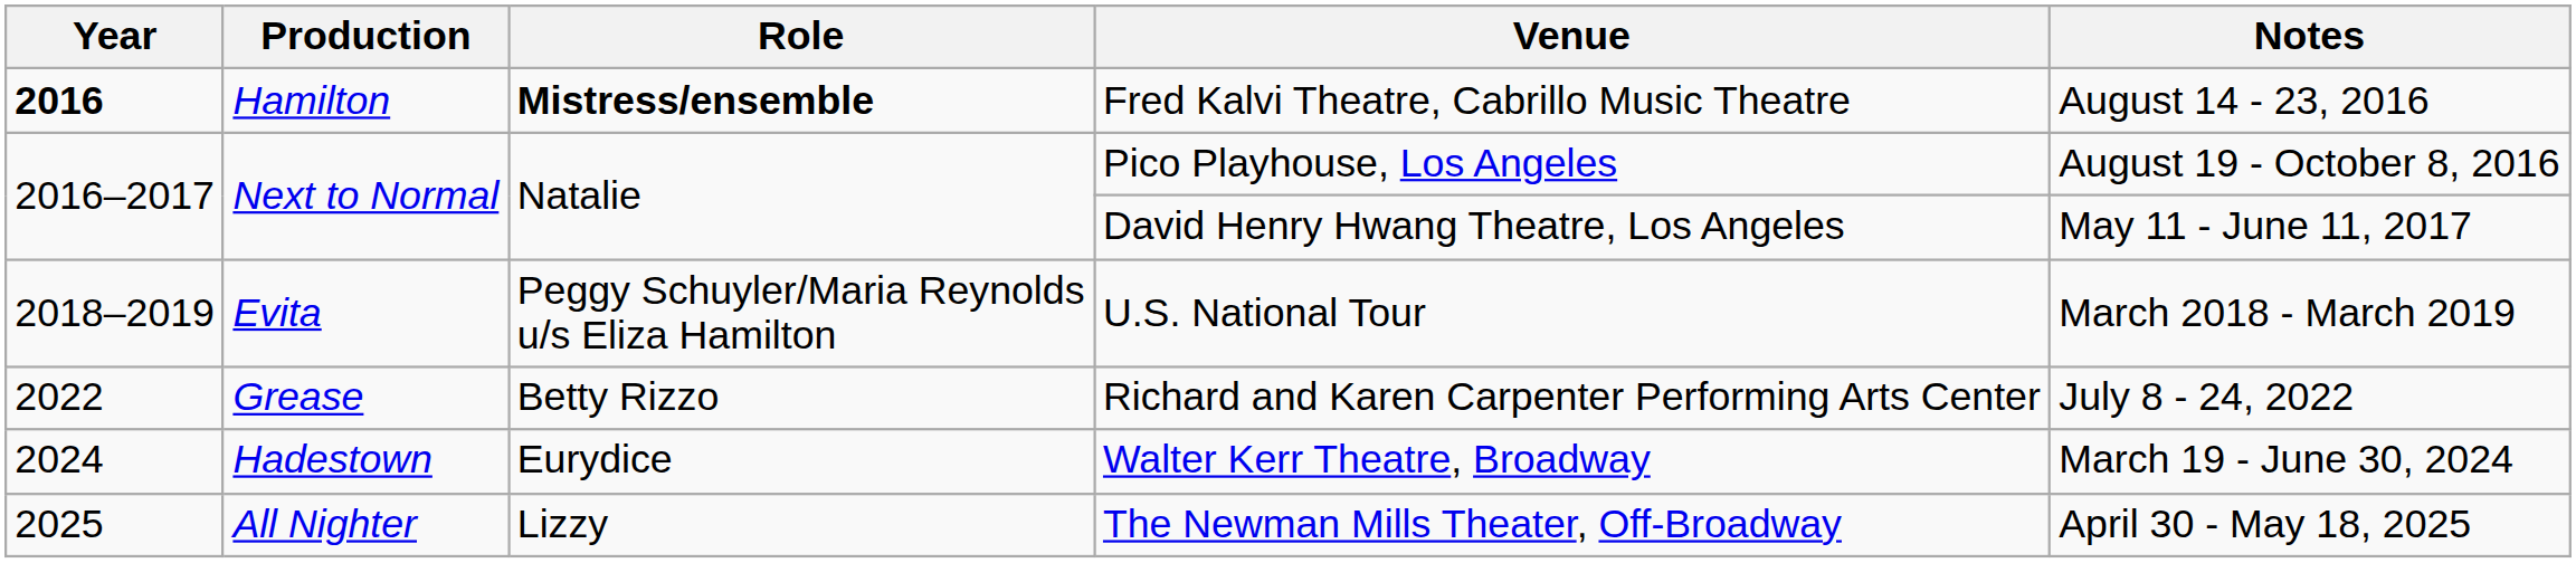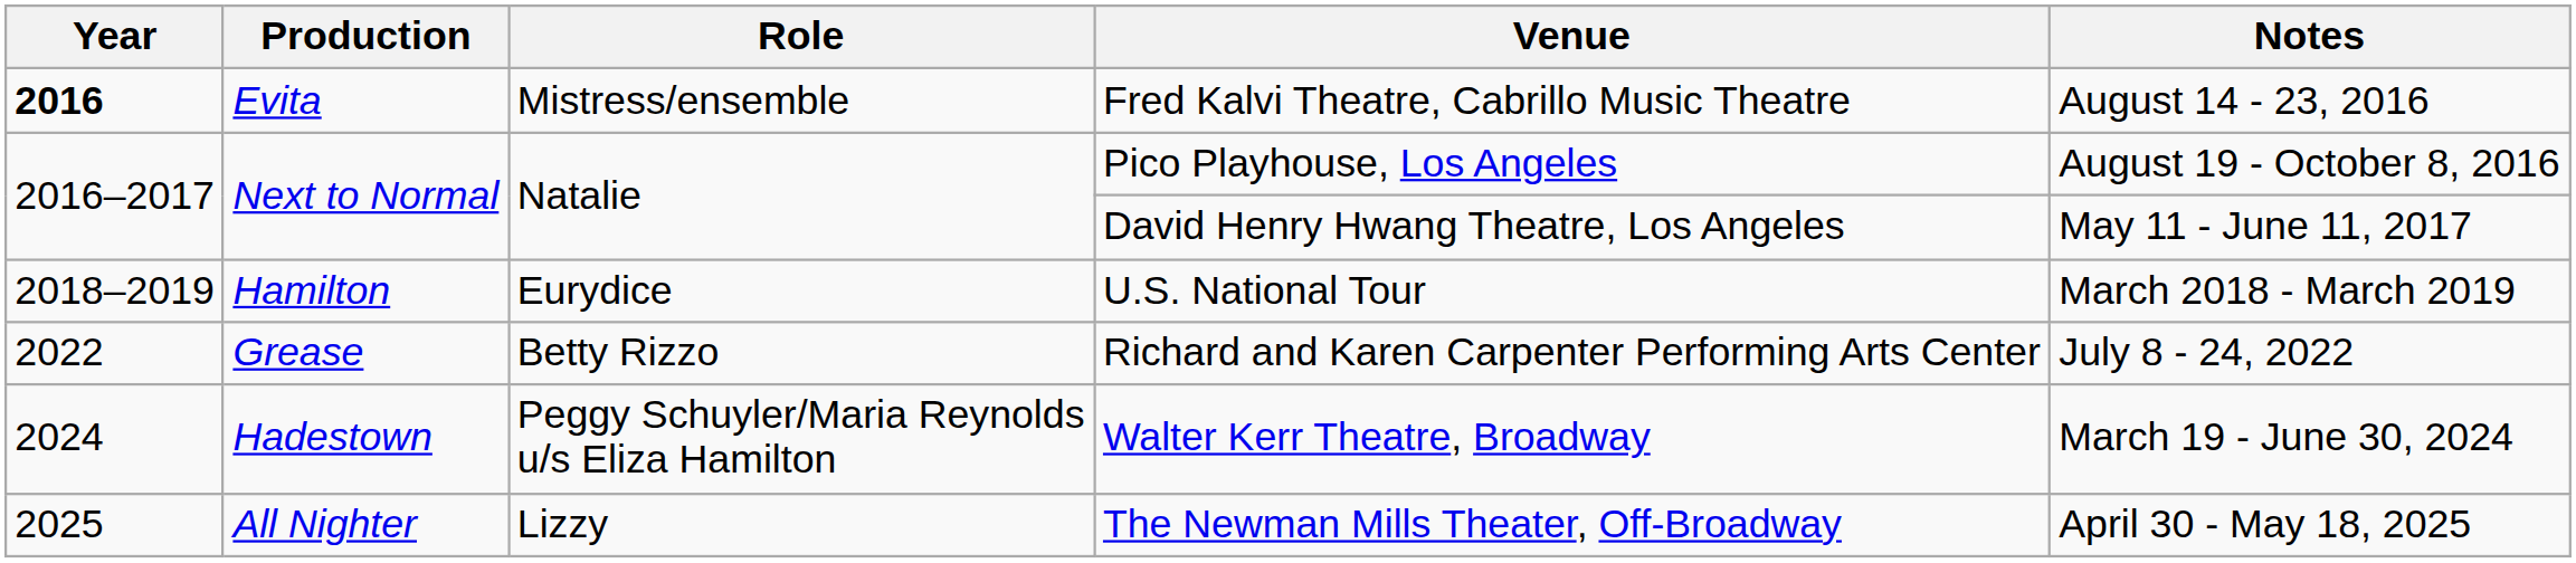Fred Kalvi Theatre, Cabrillo Music Theatre | Production: Hamilton -> Evita
Fred Kalvi Theatre, Cabrillo Music Theatre | Role: bold -> normal
U.S. National Tour | Production: Evita -> Hamilton
U.S. National Tour | Role: Peggy Schuyler/Maria Reynolds u/s Eliza Hamilton -> Eurydice
Walter Kerr Theatre, Broadway | Role: Eurydice -> Peggy Schuyler/Maria Reynolds u/s Eliza Hamilton
